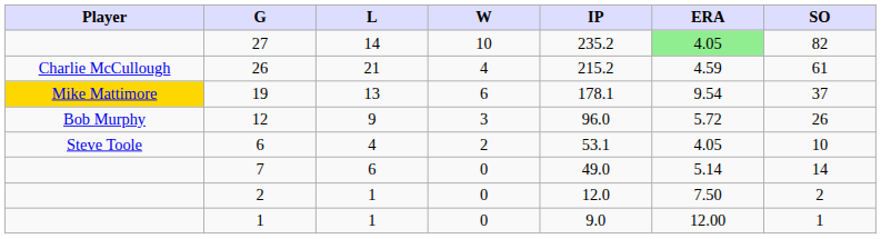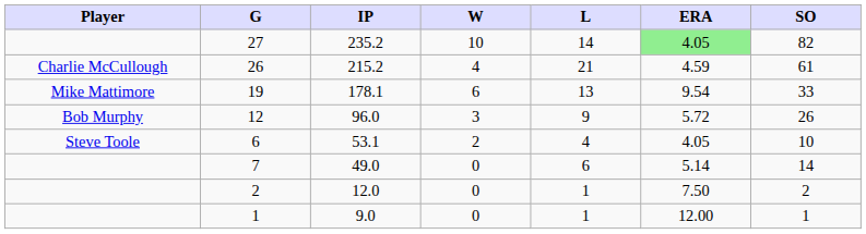columns swapped: IP <-> L
19 | Player: gold background -> no background
19 | SO: 37 -> 33
